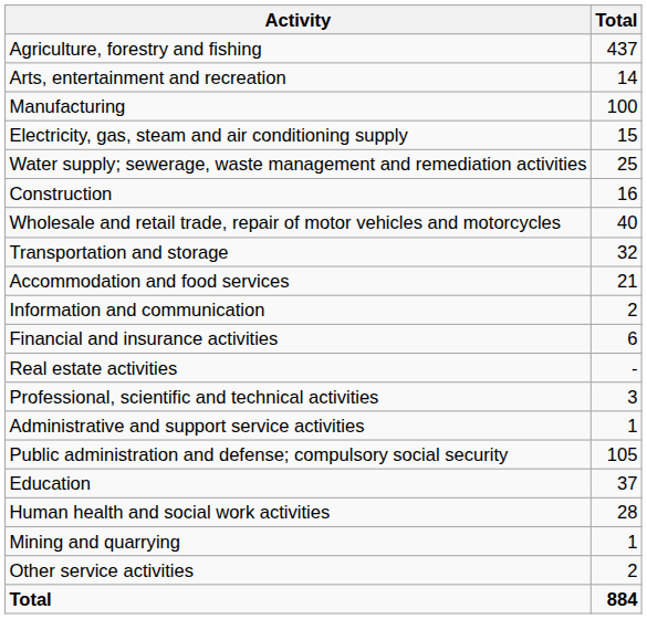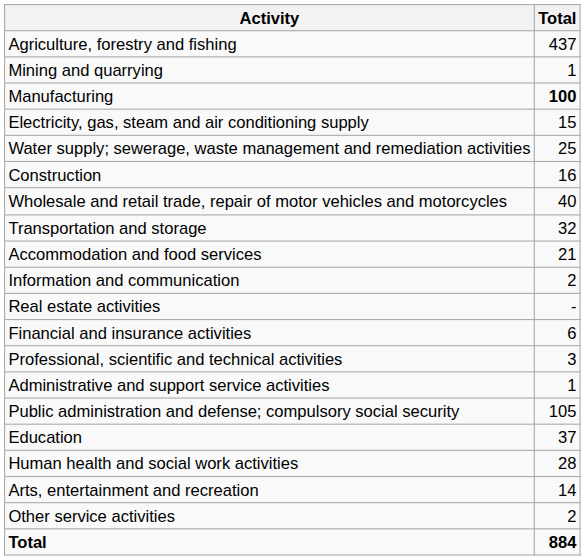rows swapped: Mining and quarrying <-> Arts, entertainment and recreation
Manufacturing | Total: normal -> bold
rows swapped: Financial and insurance activities <-> Real estate activities
